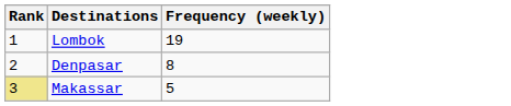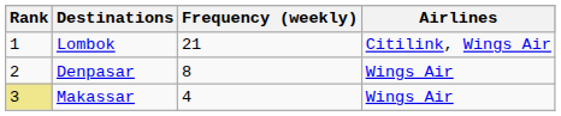+ column: Airlines | Citilink, Wings Air | Wings Air | Wings Air
Lombok | Frequency (weekly): 19 -> 21
Makassar | Frequency (weekly): 5 -> 4
